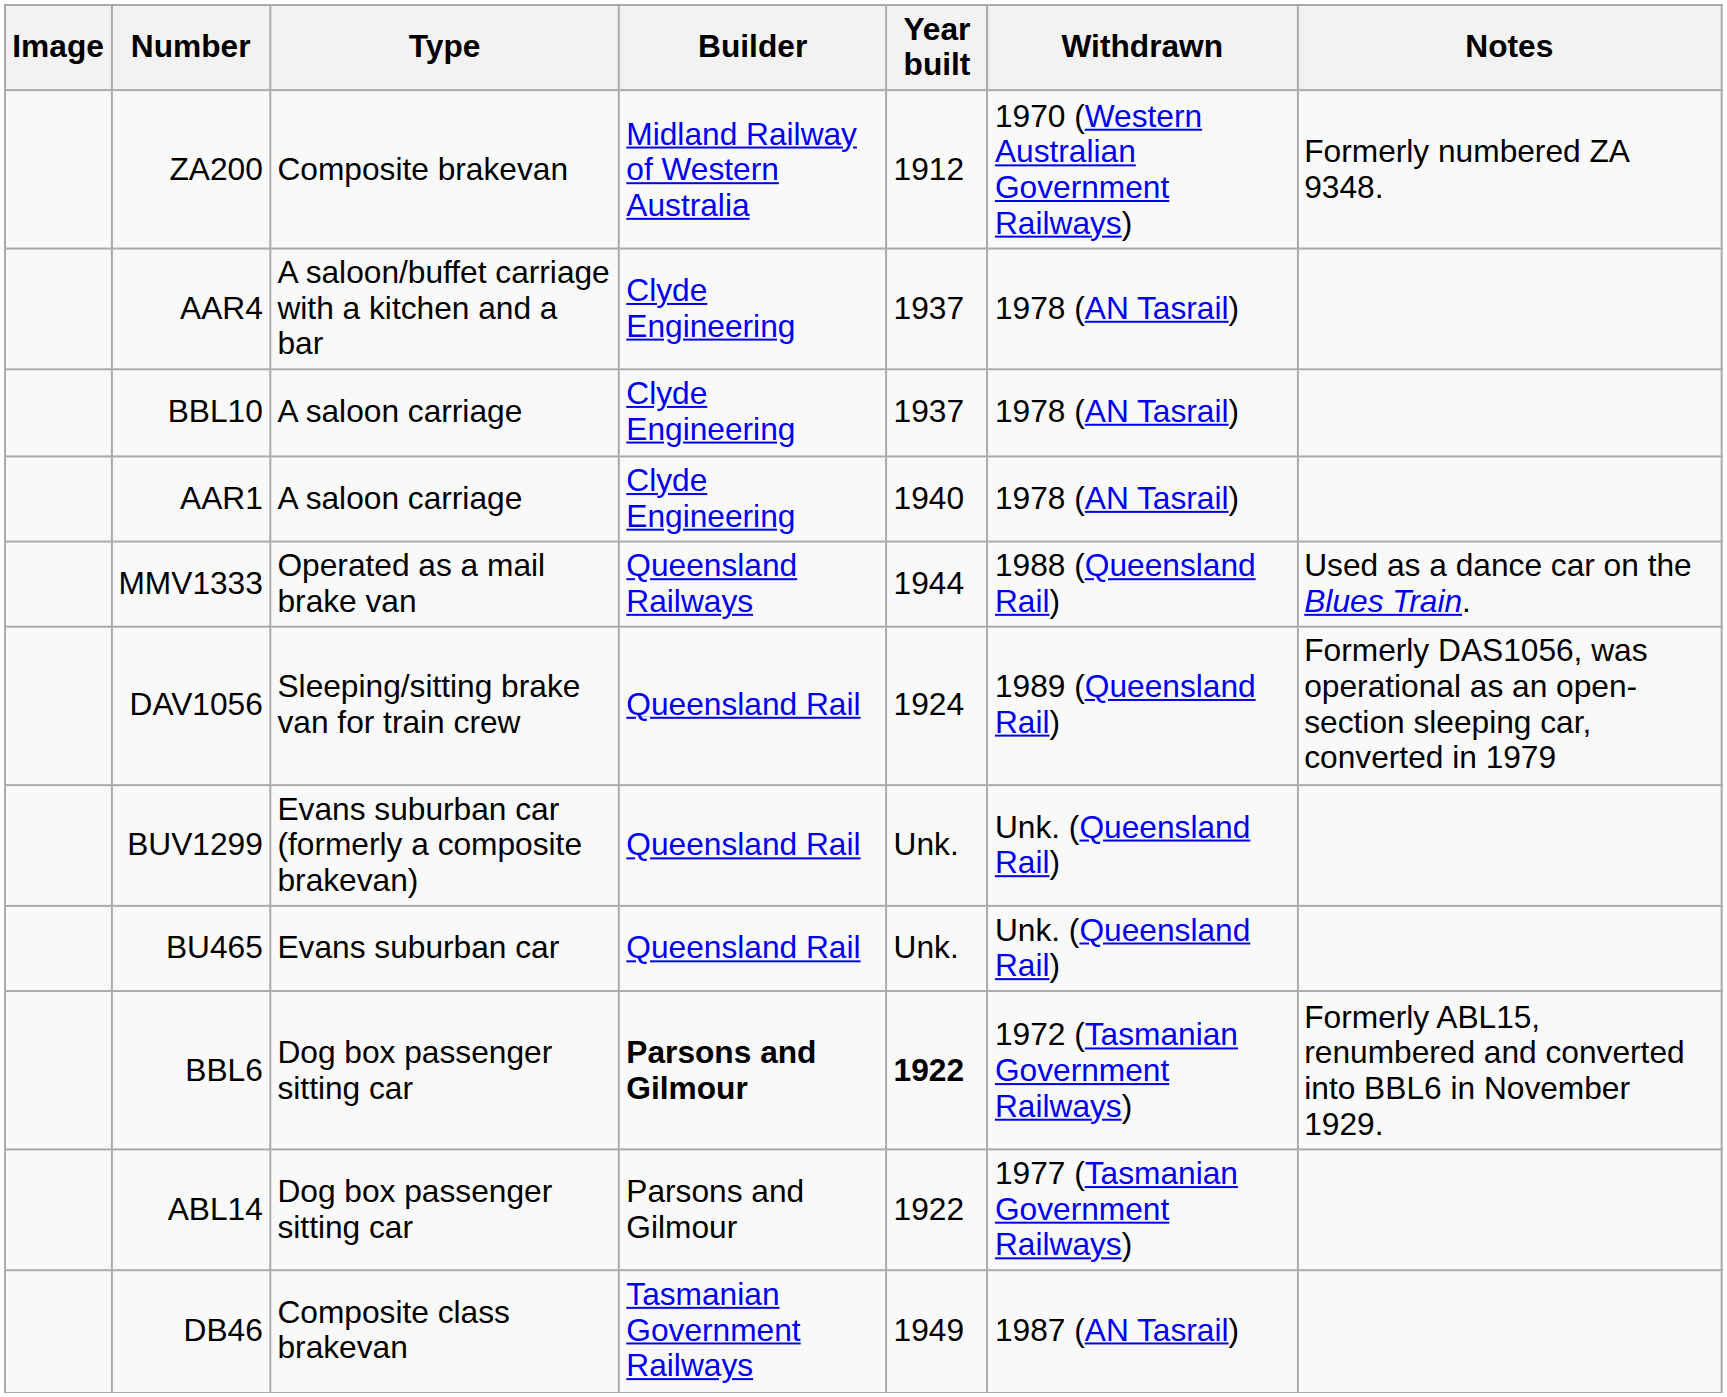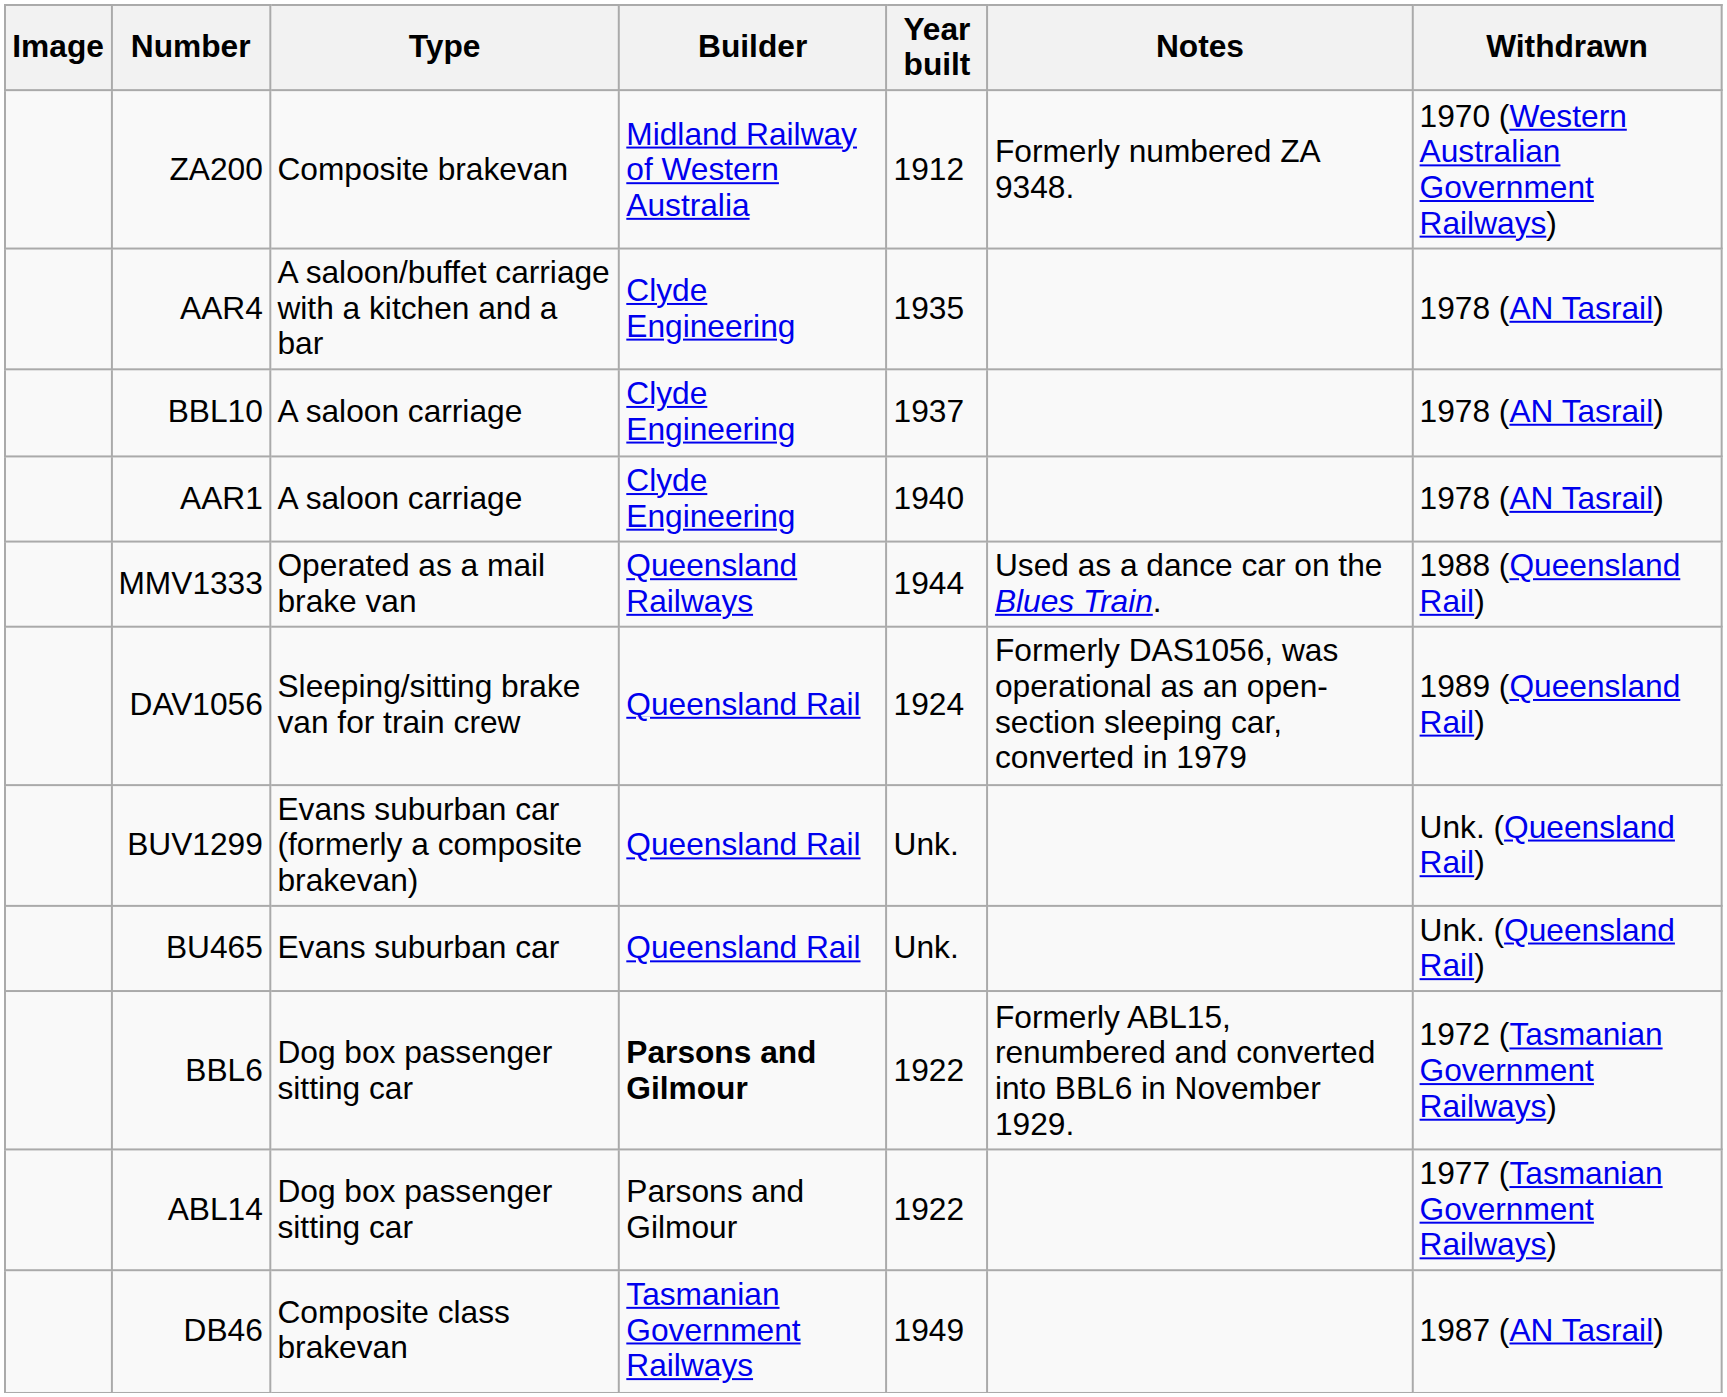columns swapped: Withdrawn <-> Notes
AAR4 | Year built: 1937 -> 1935
BBL6 | Year built: bold -> normal
